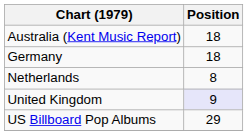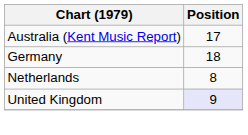Australia (Kent Music Report) | Position: 18 -> 17
- row: US Billboard Pop Albums | 29
